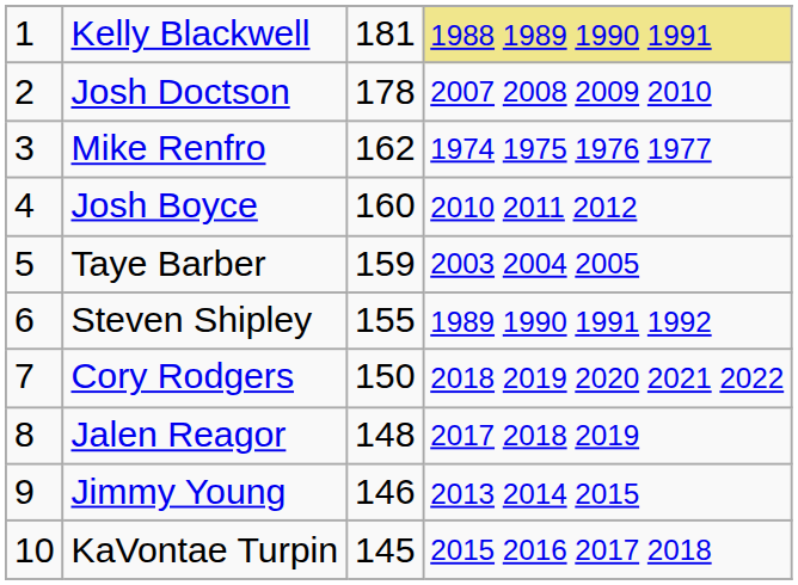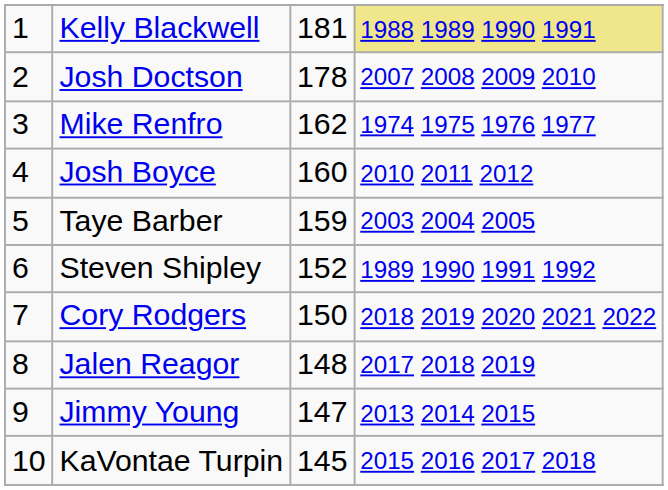Steven Shipley | column 3: 155 -> 152
Jimmy Young | column 3: 146 -> 147
